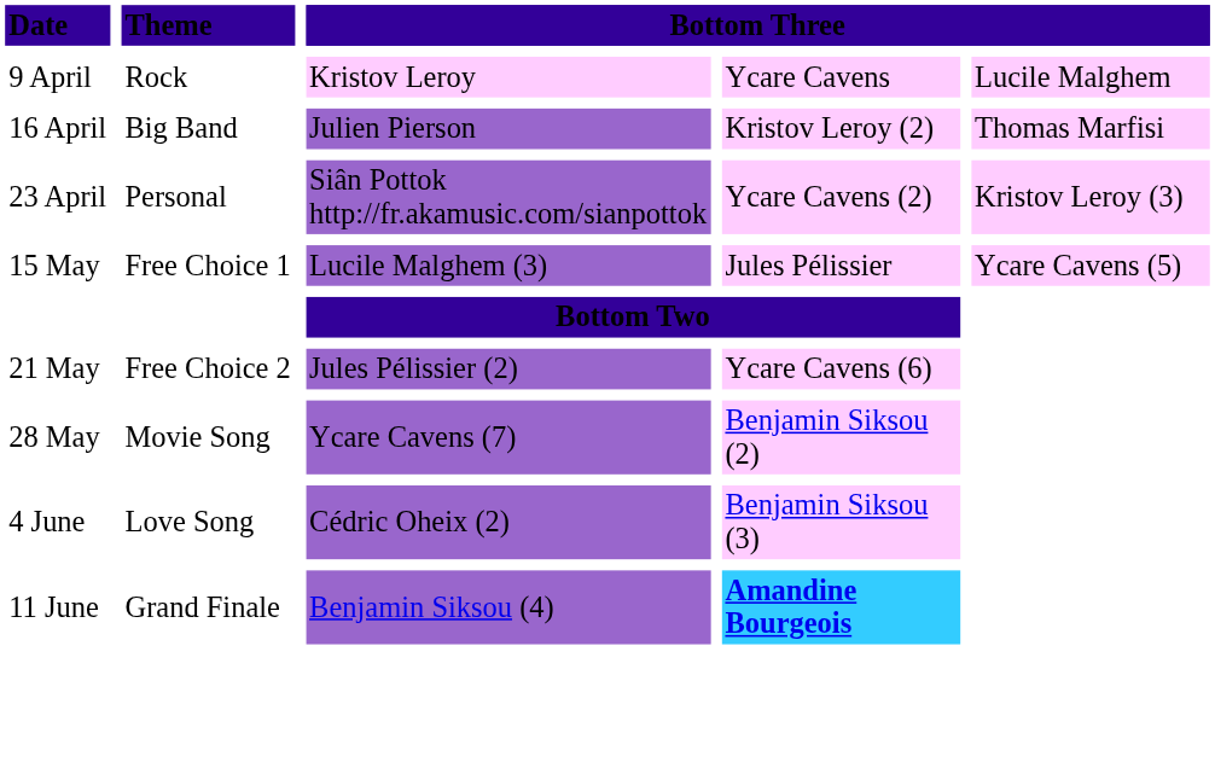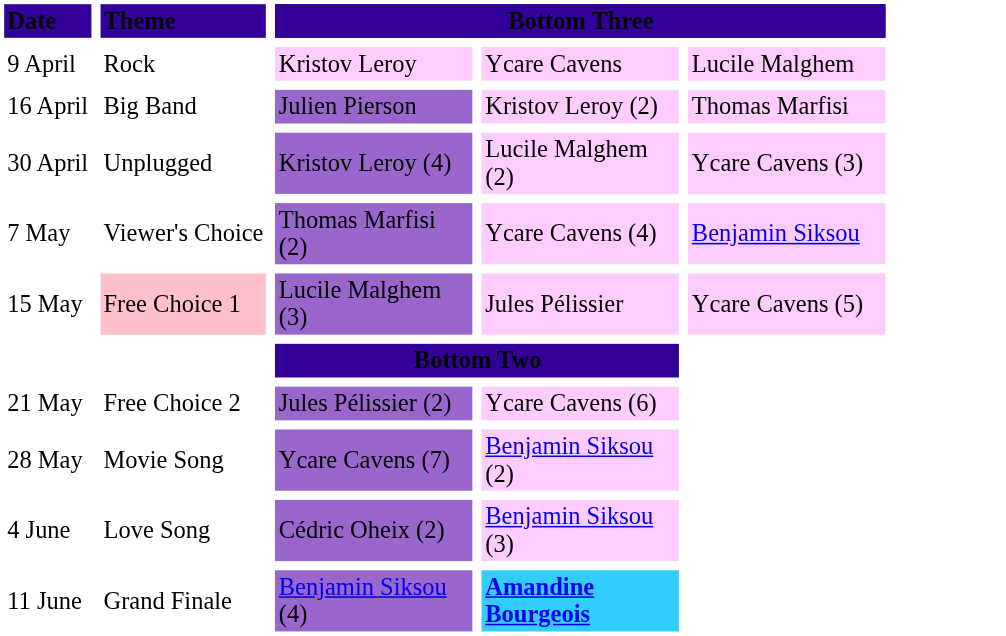- row: 23 April | Personal | Siân Pottok http://fr.akamusic.com/sianpottok | Ycare Cavens (2) | Kristov Leroy (3)
+ row: 30 April | Unplugged | Kristov Leroy (4) | Lucile Malghem (2) | Ycare Cavens (3)
+ row: 7 May | Viewer's Choice | Thomas Marfisi (2) | Ycare Cavens (4) | Benjamin Siksou
15 May | column 2: no background -> pink background
